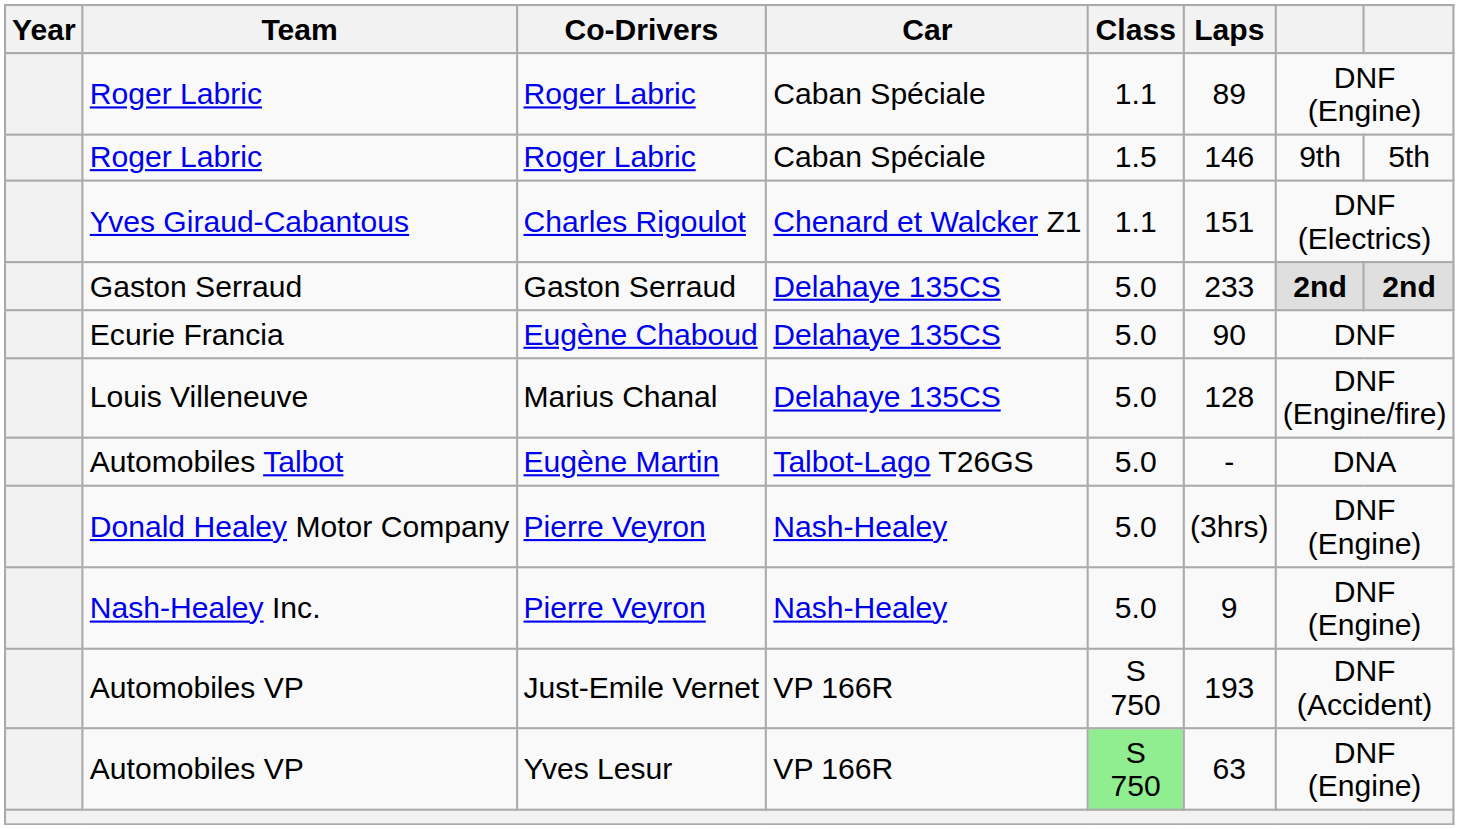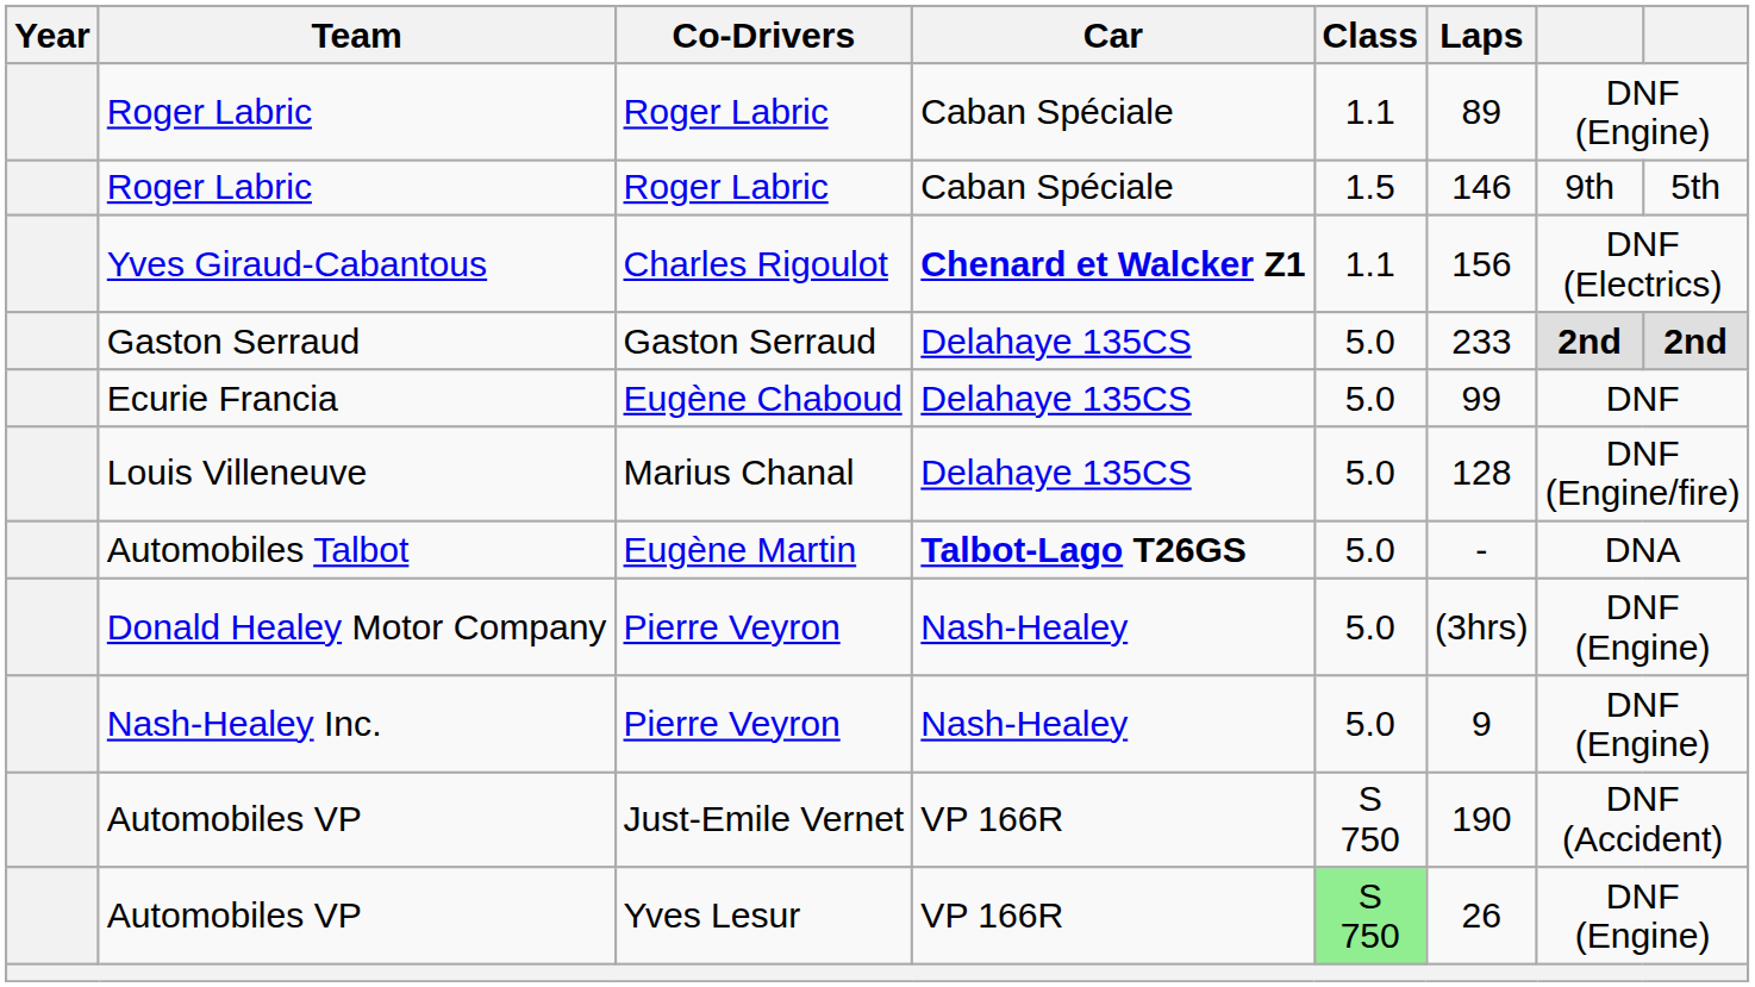Yves Giraud-Cabantous | Car: normal -> bold
Yves Giraud-Cabantous | Laps: 151 -> 156
Ecurie Francia | Laps: 90 -> 99
Automobiles Talbot | Car: normal -> bold
Automobiles VP / Just-Emile Vernet | Laps: 193 -> 190
Automobiles VP / Yves Lesur | Laps: 63 -> 26
